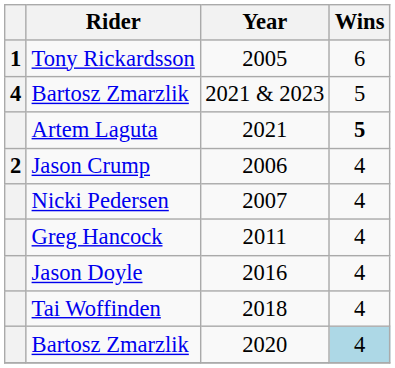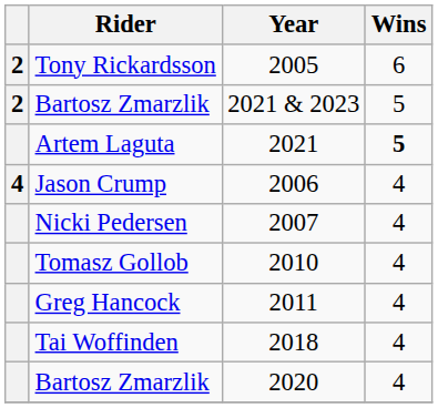Tony Rickardsson | column 1: 1 -> 2
Bartosz Zmarzlik / 2021 & 2023 | column 1: 4 -> 2
Jason Crump | column 1: 2 -> 4
+ row: Tomasz Gollob | 2010 | 4
- row: Jason Doyle | 2016 | 4
Bartosz Zmarzlik / 2020 | Wins: lightblue background -> no background
